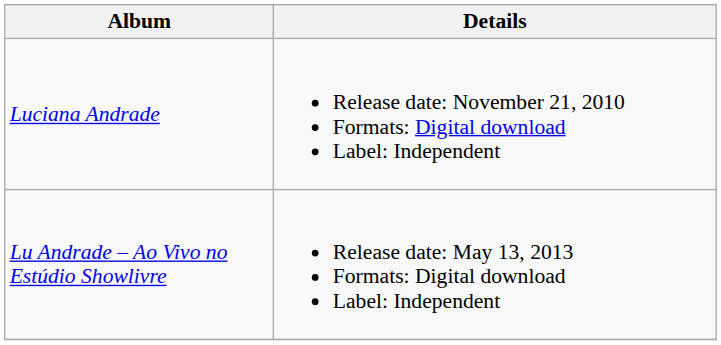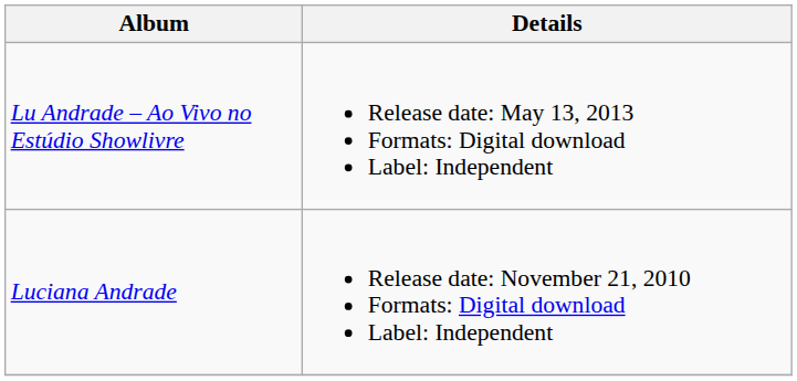rows swapped: Luciana Andrade <-> Lu Andrade – Ao Vivo no Estúdio Showlivre
